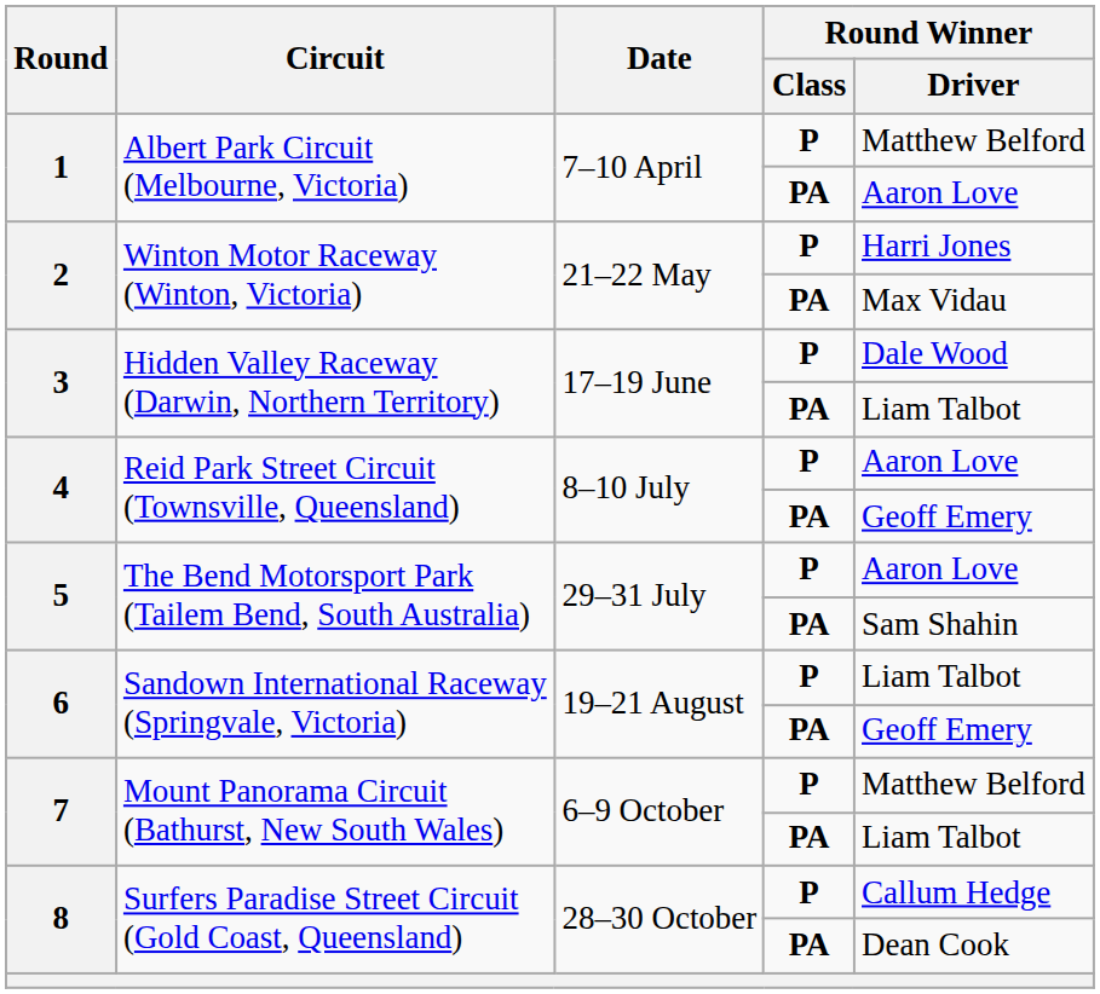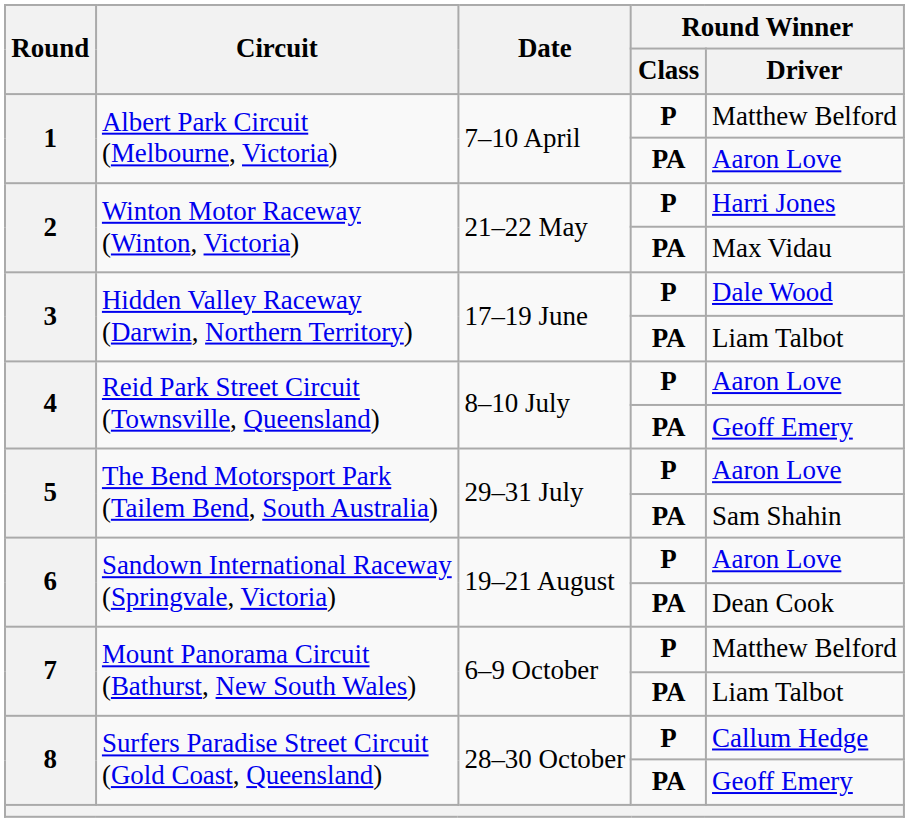6 / P | Round Winner / Driver: Liam Talbot -> Aaron Love
6 / PA | Round Winner / Driver: Geoff Emery -> Dean Cook
8 / PA | Round Winner / Driver: Dean Cook -> Geoff Emery
